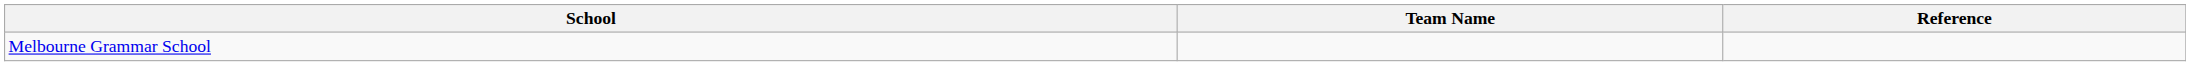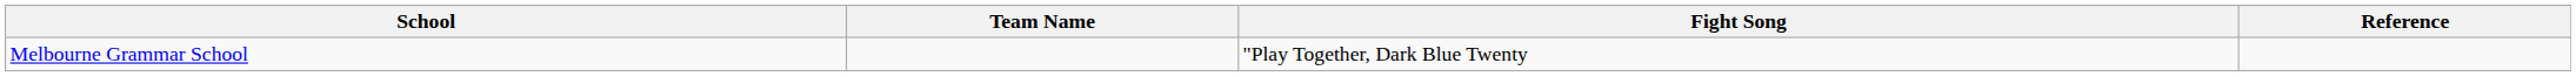+ column: Fight Song | "Play Together, Dark Blue Twenty
